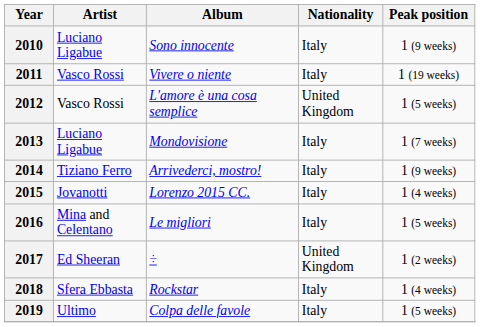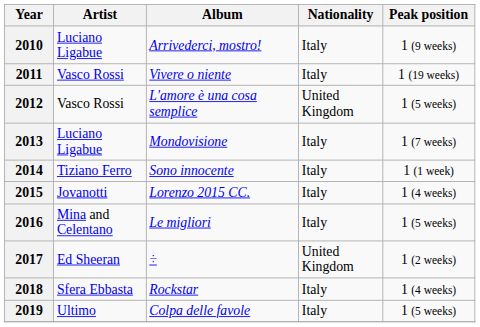2010 | Album: Sono innocente -> Arrivederci, mostro!
2014 | Album: Arrivederci, mostro! -> Sono innocente
2014 | Peak position: 1 (9 weeks) -> 1 (1 week)
